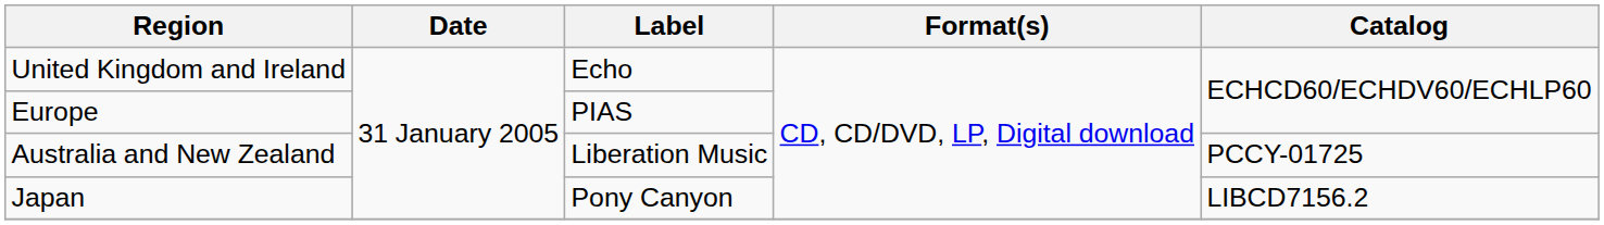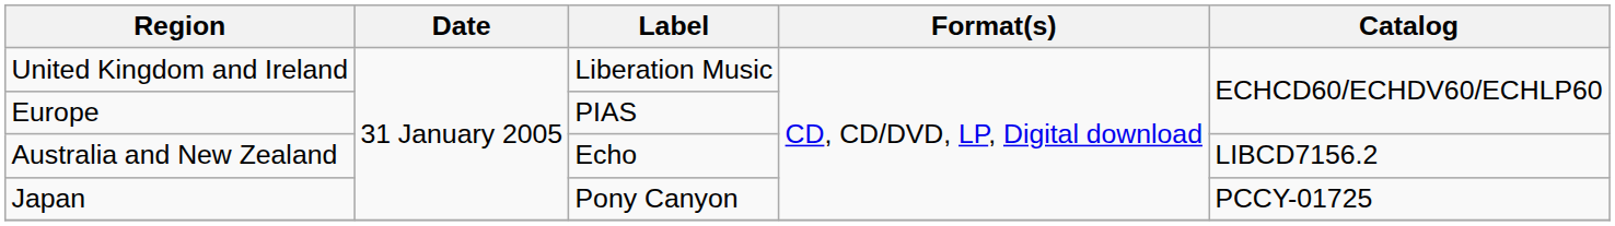United Kingdom and Ireland | Label: Echo -> Liberation Music
Australia and New Zealand | Label: Liberation Music -> Echo
Australia and New Zealand | Catalog: PCCY-01725 -> LIBCD7156.2
Japan | Catalog: LIBCD7156.2 -> PCCY-01725
